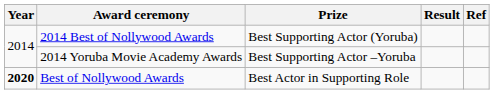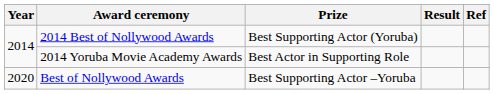2014 Yoruba Movie Academy Awards | Prize: Best Supporting Actor –Yoruba -> Best Actor in Supporting Role
Best of Nollywood Awards | Year: bold -> normal
Best of Nollywood Awards | Prize: Best Actor in Supporting Role -> Best Supporting Actor –Yoruba
